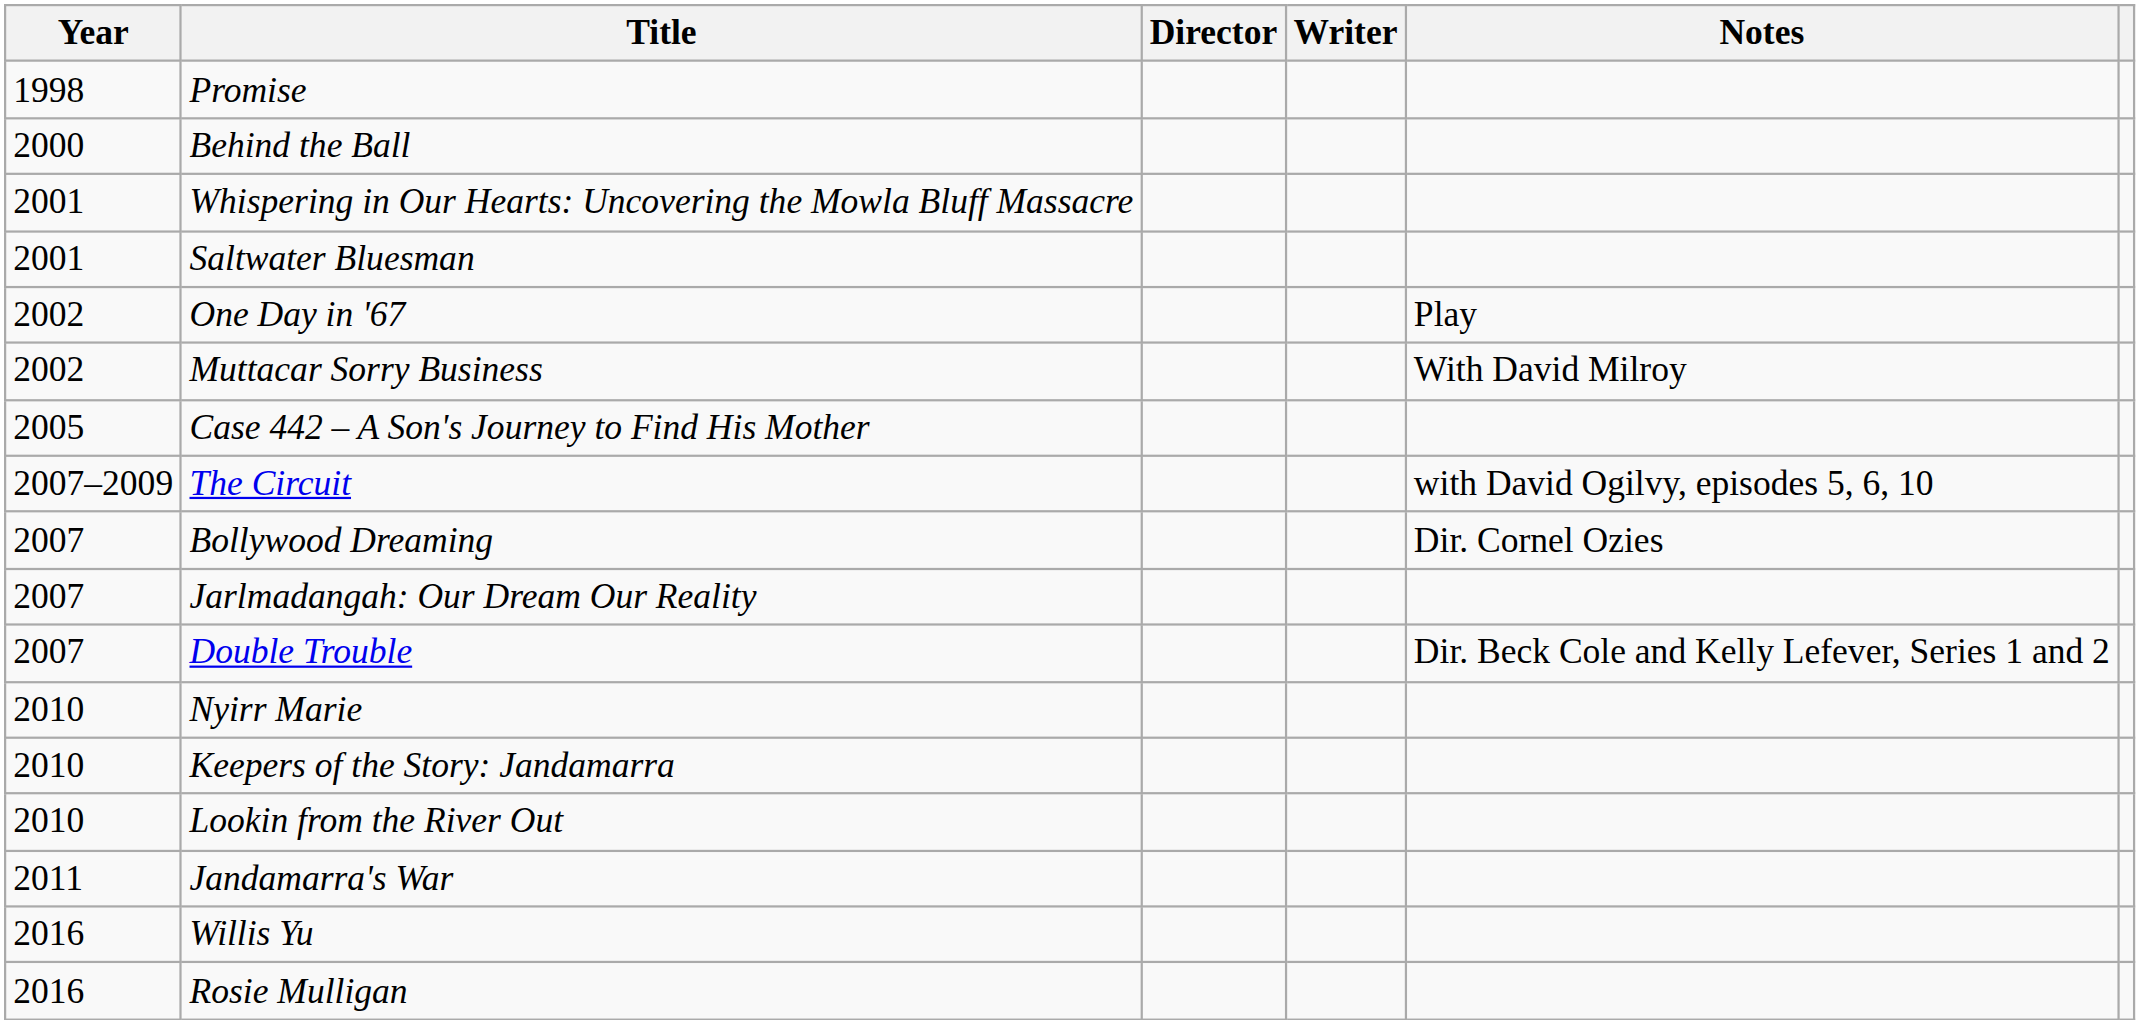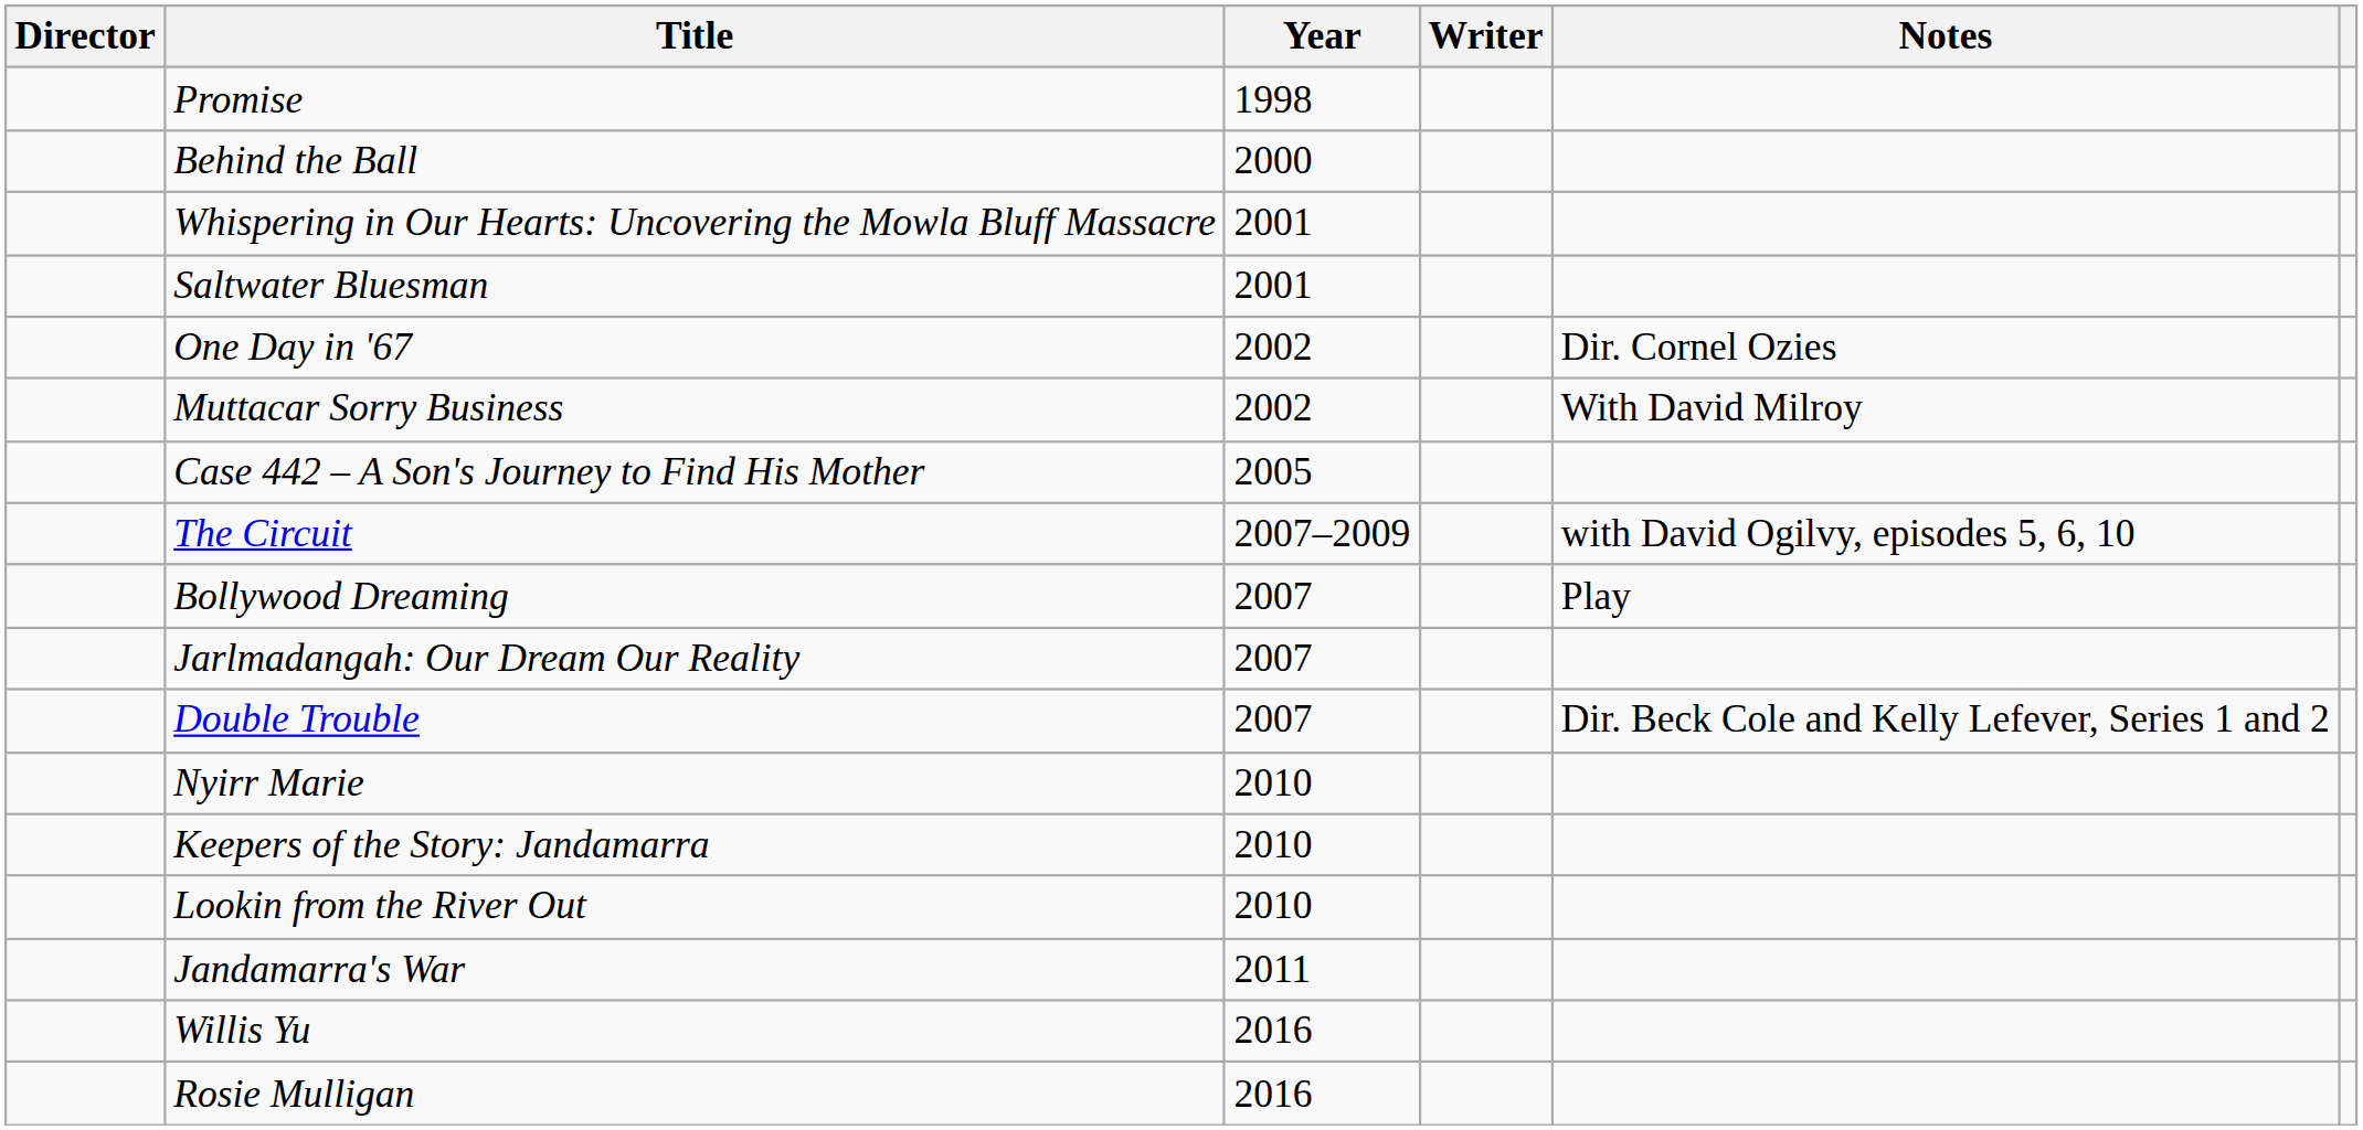columns swapped: Year <-> Director
One Day in '67 | Notes: Play -> Dir. Cornel Ozies
Bollywood Dreaming | Notes: Dir. Cornel Ozies -> Play
